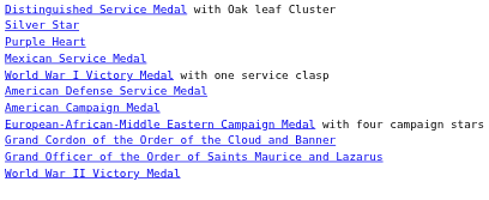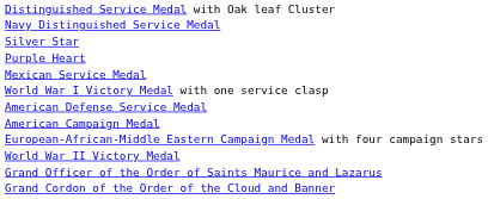+ row: Navy Distinguished Service Medal
rows swapped: World War II Victory Medal <-> Grand Cordon of the Order of the Cloud and Banner
